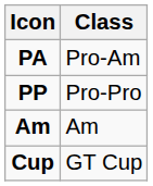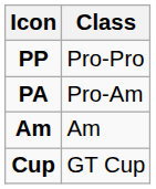rows swapped: PP <-> PA
